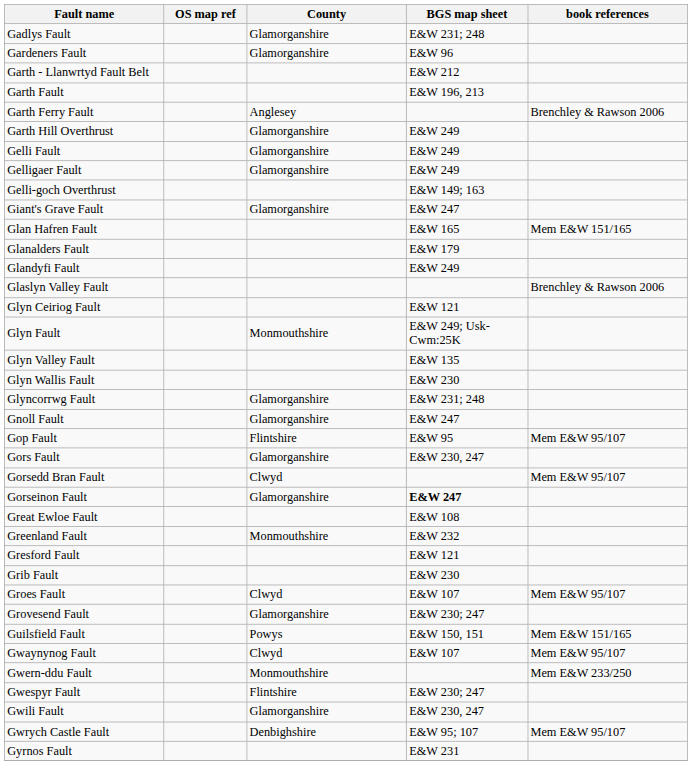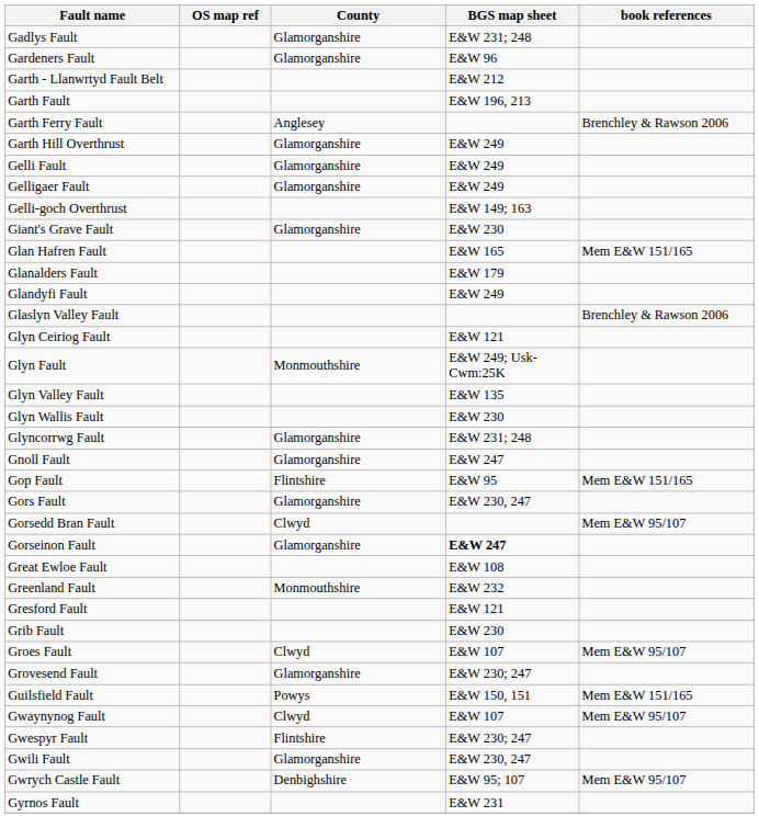Giant's Grave Fault | BGS map sheet: E&W 247 -> E&W 230
Gop Fault | book references: Mem E&W 95/107 -> Mem E&W 151/165
- row: Gwern-ddu Fault | Monmouthshire | Mem E&W 233/250
